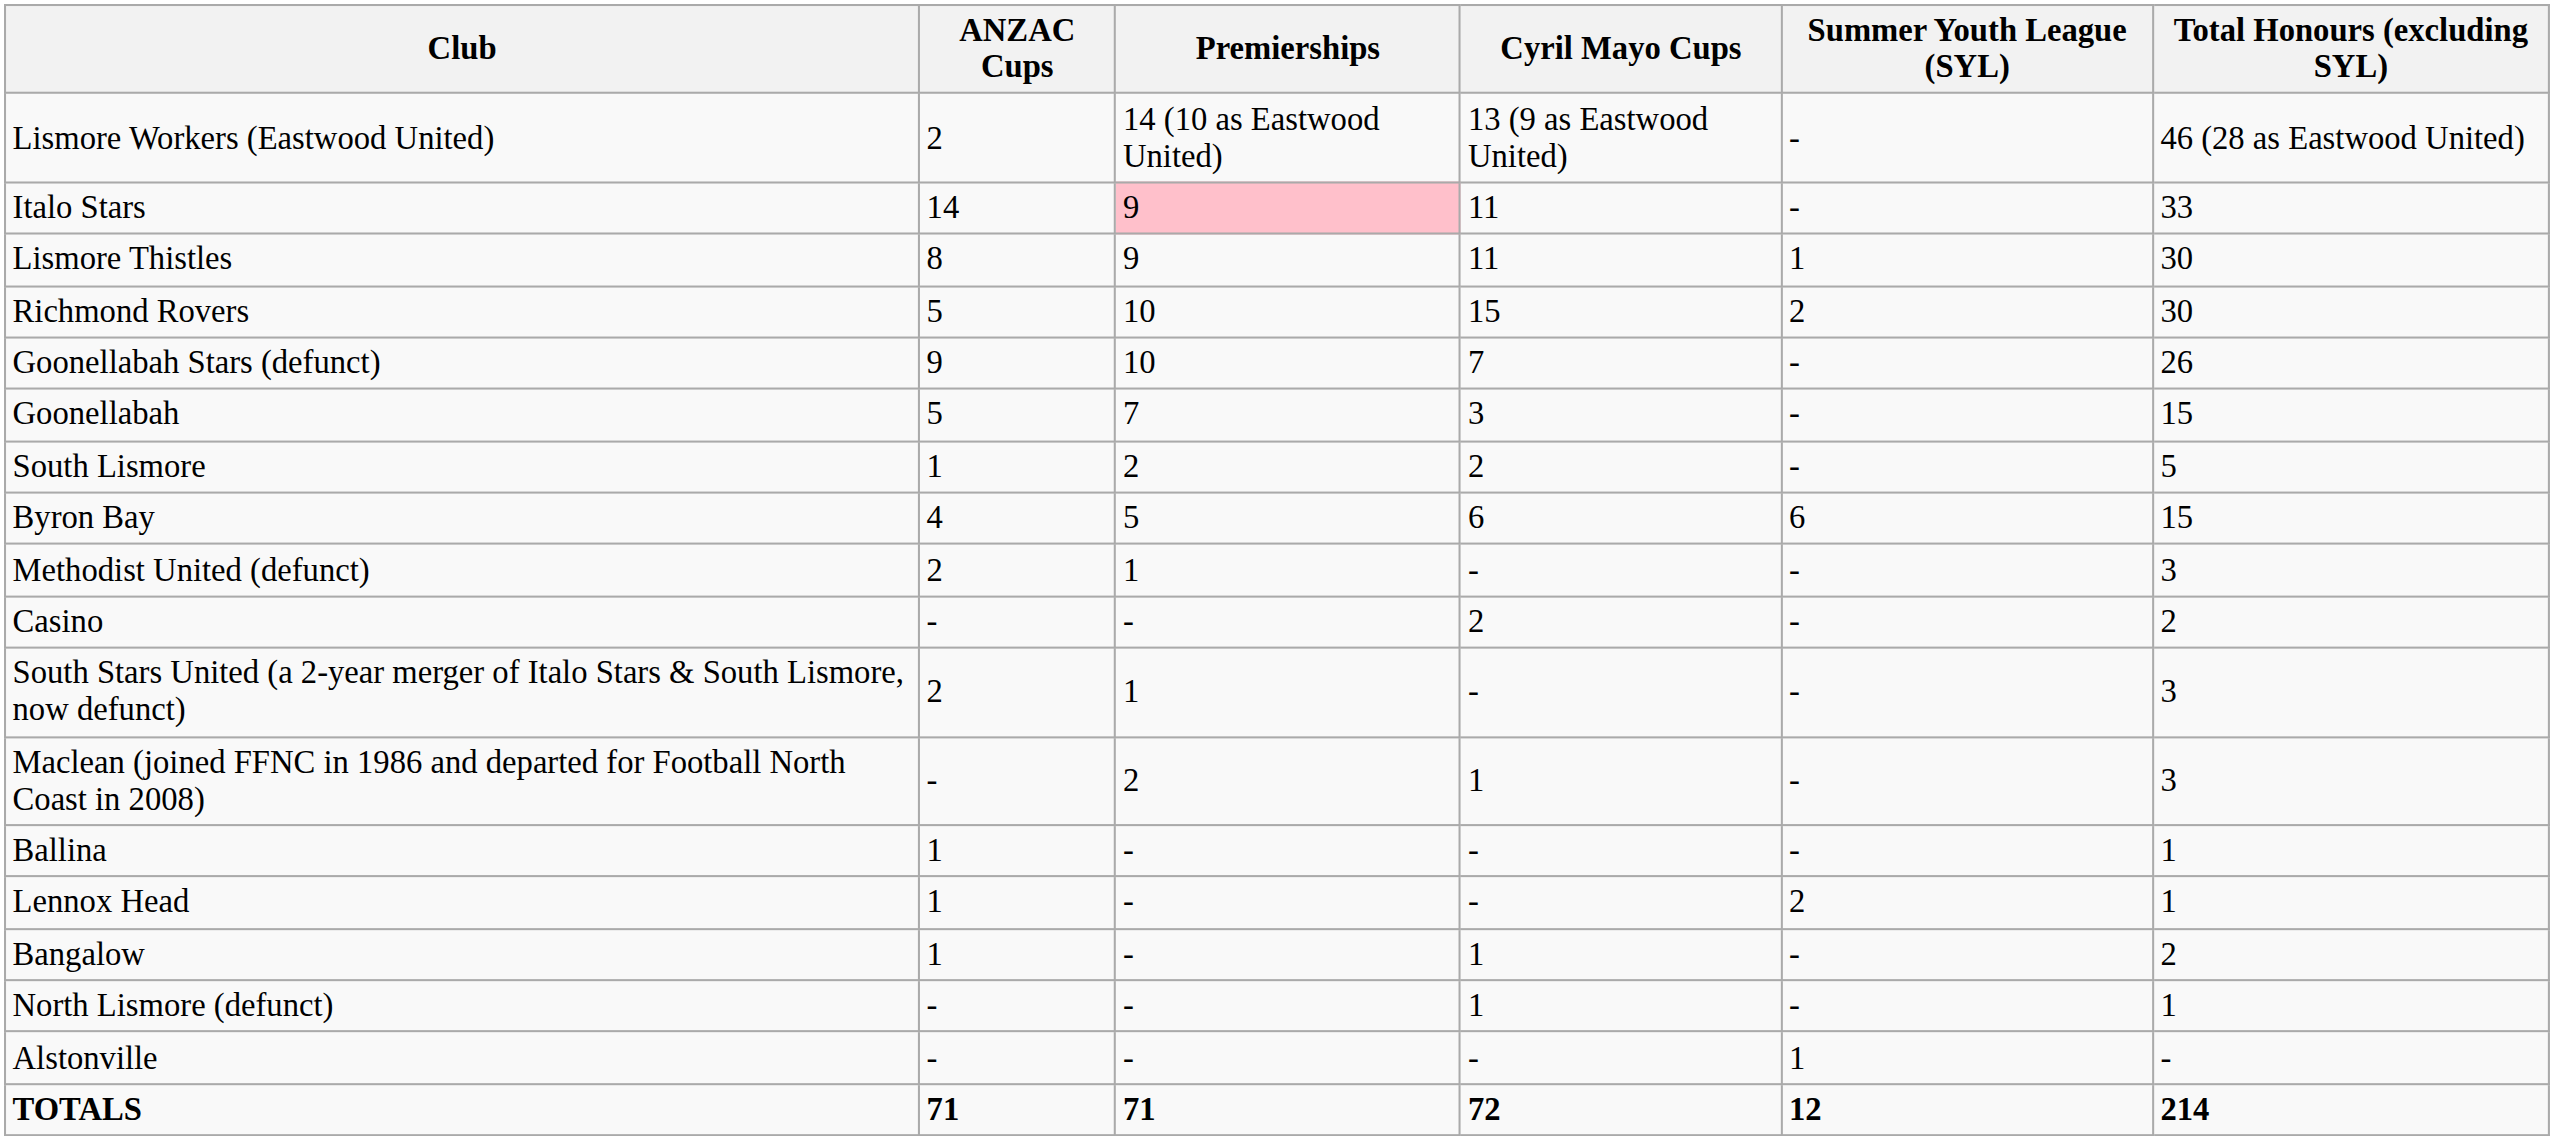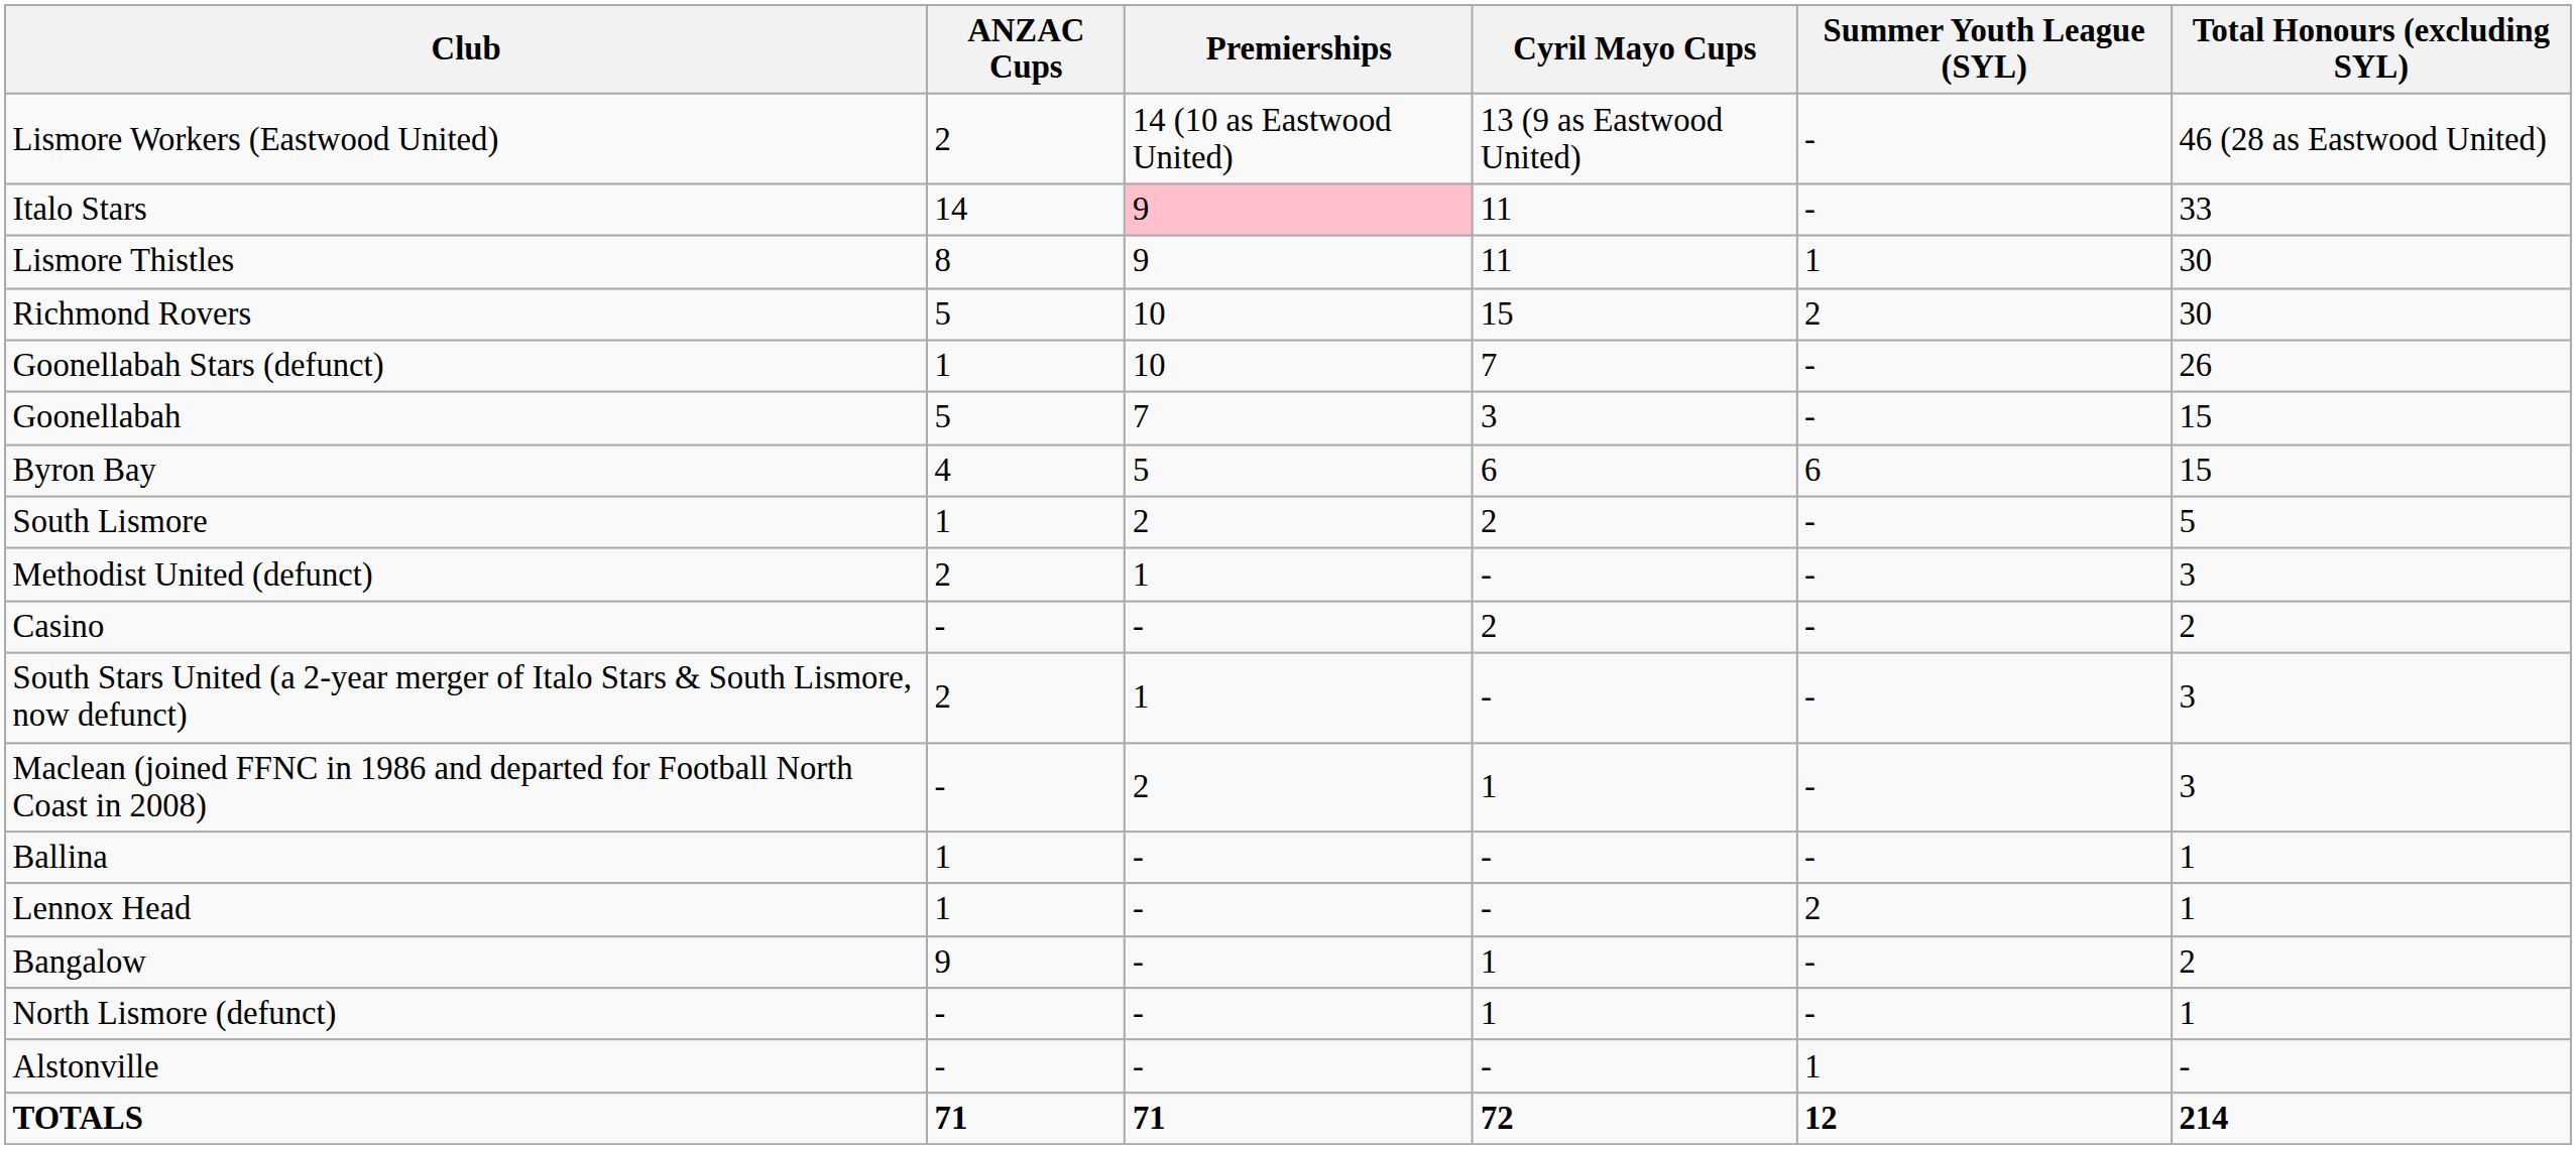Goonellabah Stars (defunct) | ANZAC Cups: 9 -> 1
rows swapped: Byron Bay <-> South Lismore
Bangalow | ANZAC Cups: 1 -> 9
